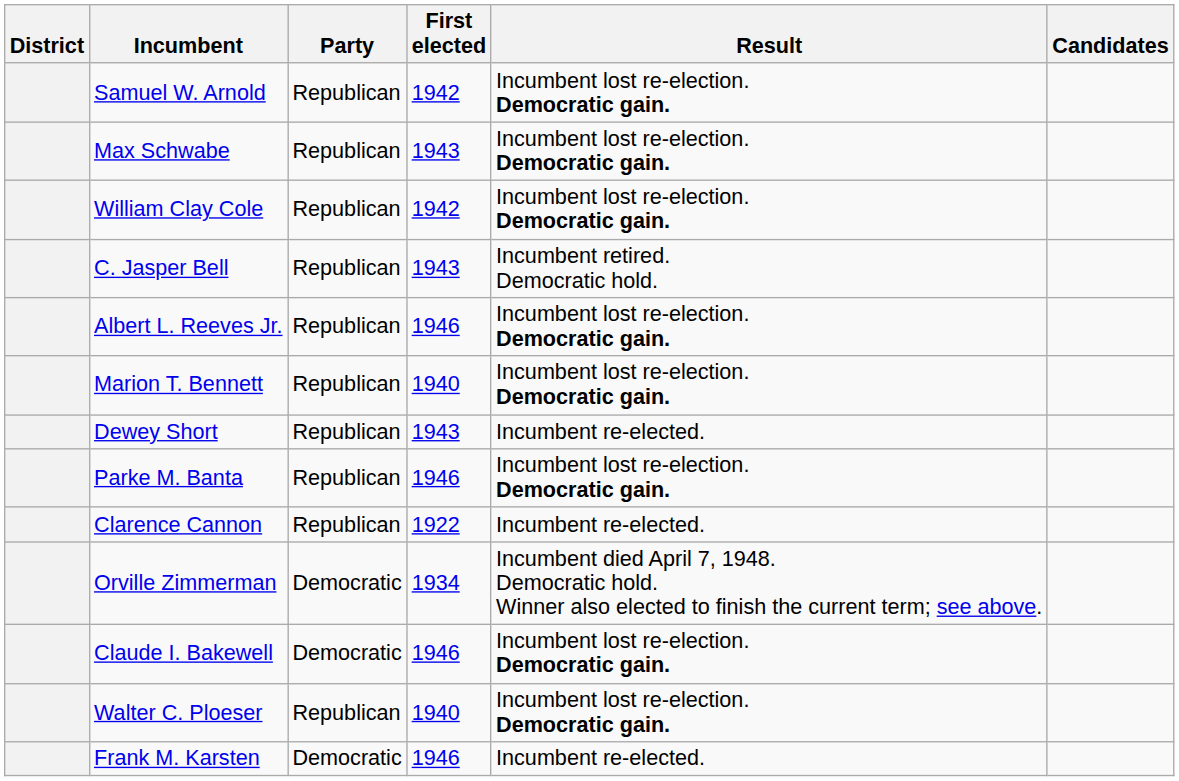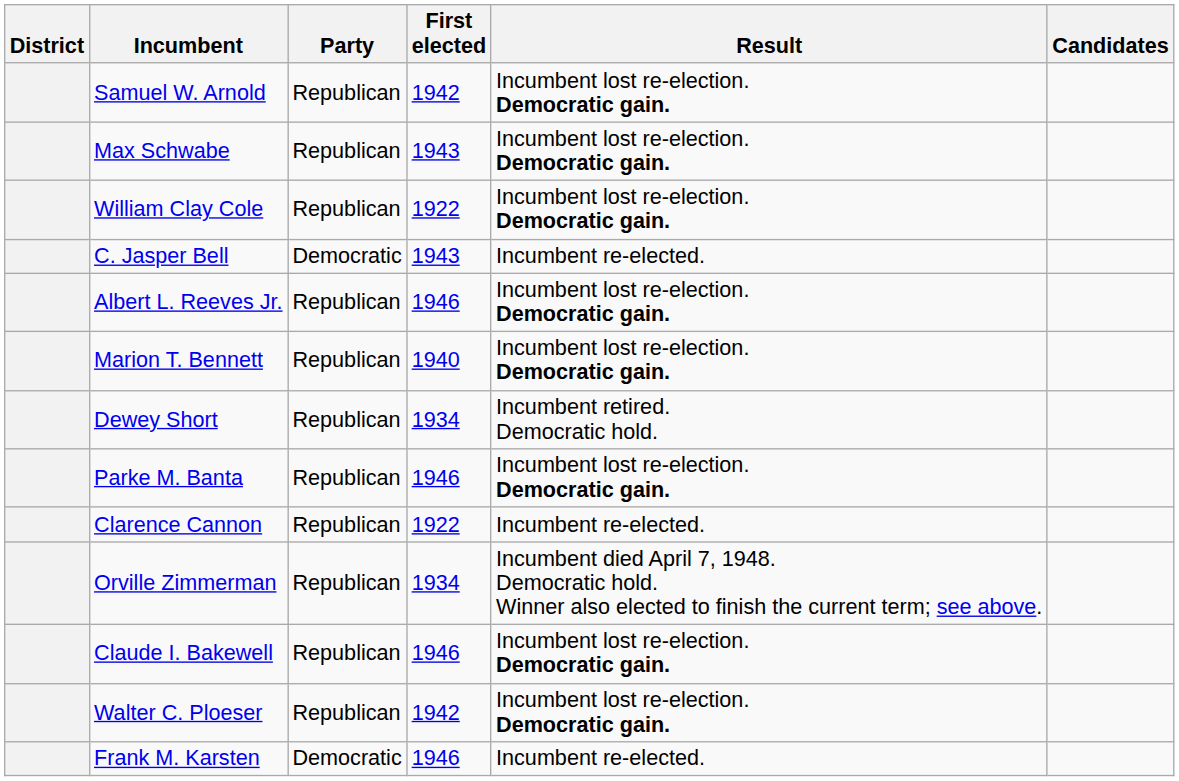William Clay Cole | First elected: 1942 -> 1922
C. Jasper Bell | Party: Republican -> Democratic
C. Jasper Bell | Result: Incumbent retired. Democratic hold. -> Incumbent re-elected.
Dewey Short | First elected: 1943 -> 1934
Dewey Short | Result: Incumbent re-elected. -> Incumbent retired. Democratic hold.
Orville Zimmerman | Party: Democratic -> Republican
Claude I. Bakewell | Party: Democratic -> Republican
Walter C. Ploeser | First elected: 1940 -> 1942
